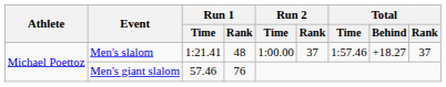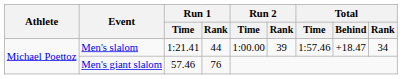Men's slalom | Run 1 / Rank: 48 -> 44
Men's slalom | Run 2 / Rank: 37 -> 39
Men's slalom | Total / Behind: +18.27 -> +18.47
Men's slalom | Total / Rank: 37 -> 34
